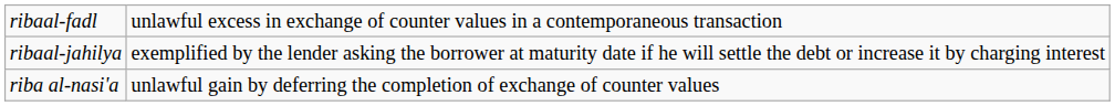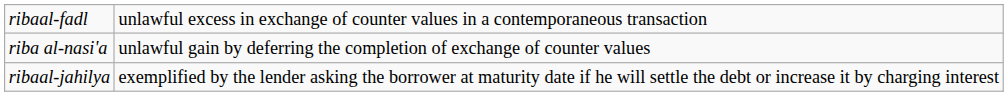rows swapped: riba al-nasi'a <-> ribaal-jahilya
